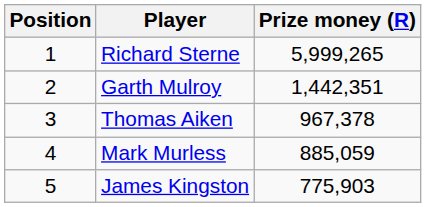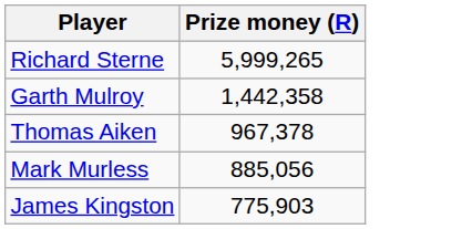- column: Position | 1 | 2 | 3 | 4 | 5
Garth Mulroy | Prize money (R): 1,442,351 -> 1,442,358
Mark Murless | Prize money (R): 885,059 -> 885,056
